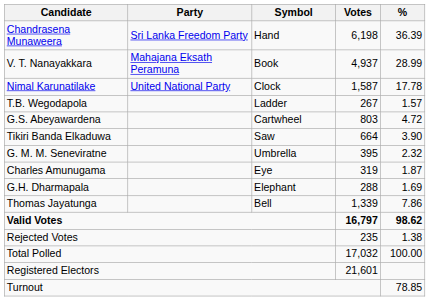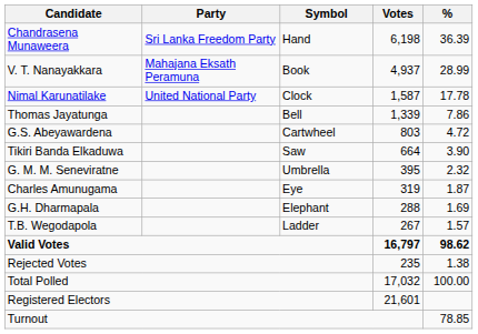rows swapped: Thomas Jayatunga <-> T.B. Wegodapola
